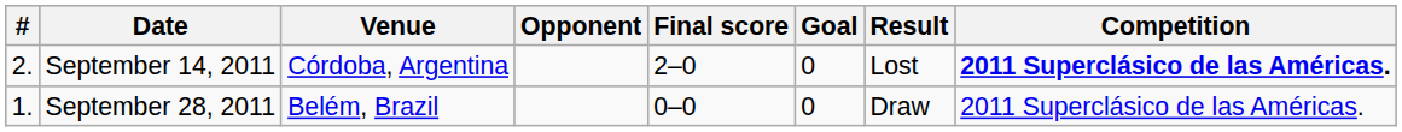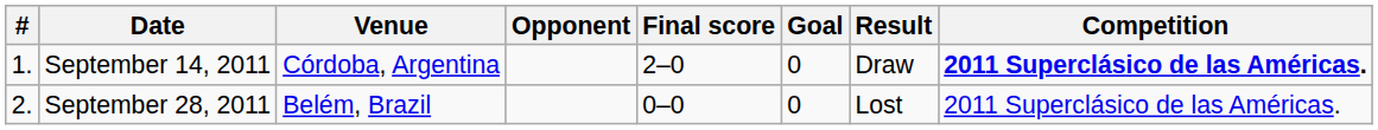September 14, 2011 | #: 2. -> 1.
September 14, 2011 | Result: Lost -> Draw
September 28, 2011 | #: 1. -> 2.
September 28, 2011 | Result: Draw -> Lost
